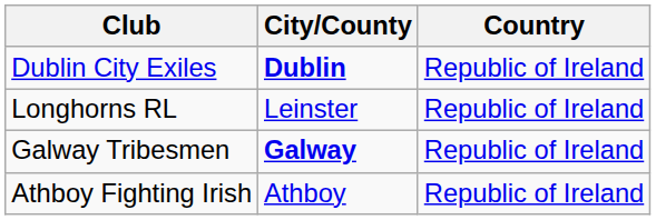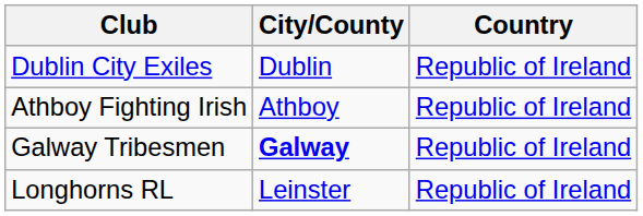Dublin City Exiles | City/County: bold -> normal
rows swapped: Athboy Fighting Irish <-> Longhorns RL
